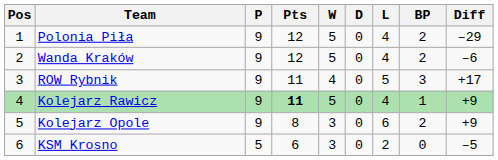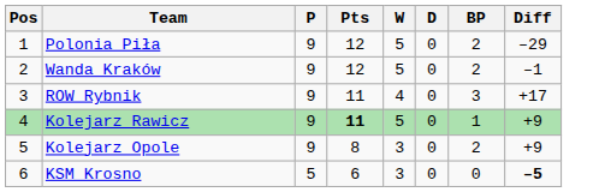- column: L | 4 | 4 | 5 | 4 | 6 | 2
Wanda Kraków | Diff: –6 -> –1
KSM Krosno | Diff: normal -> bold
